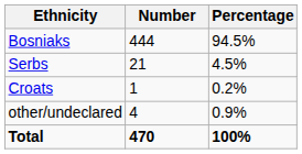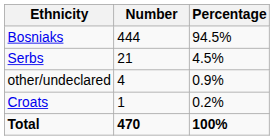rows swapped: Croats <-> other/undeclared
